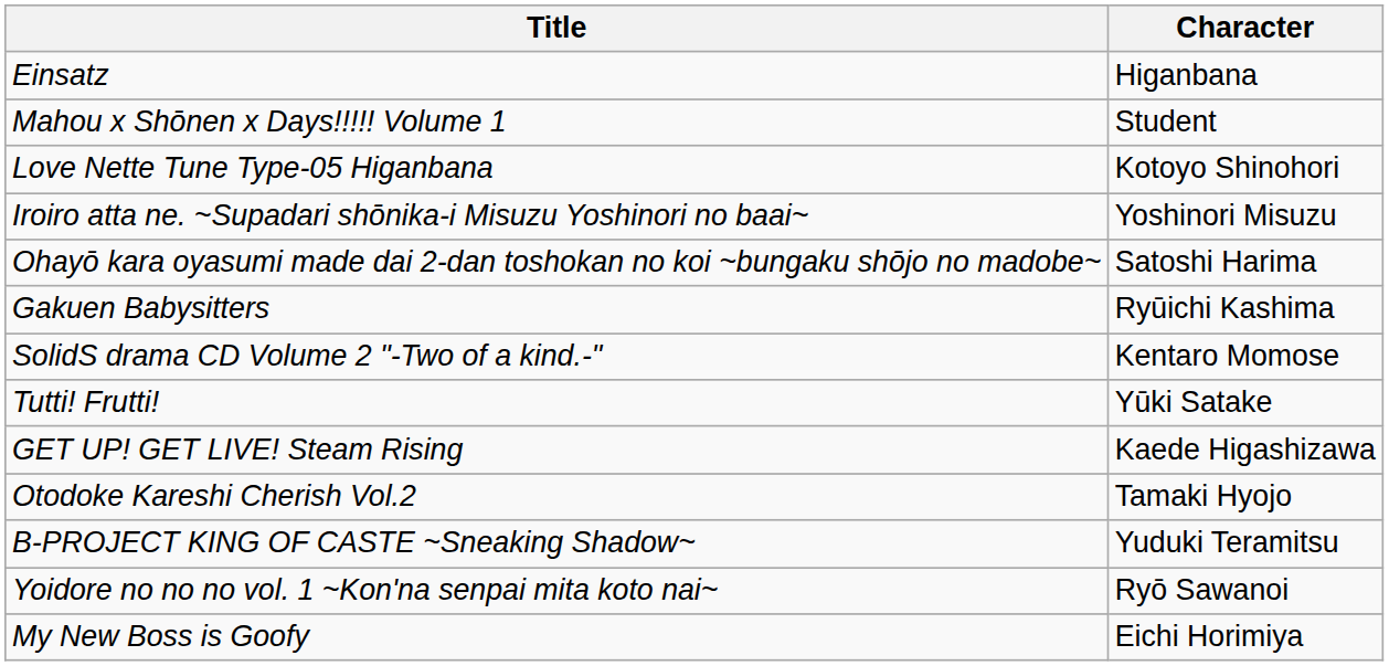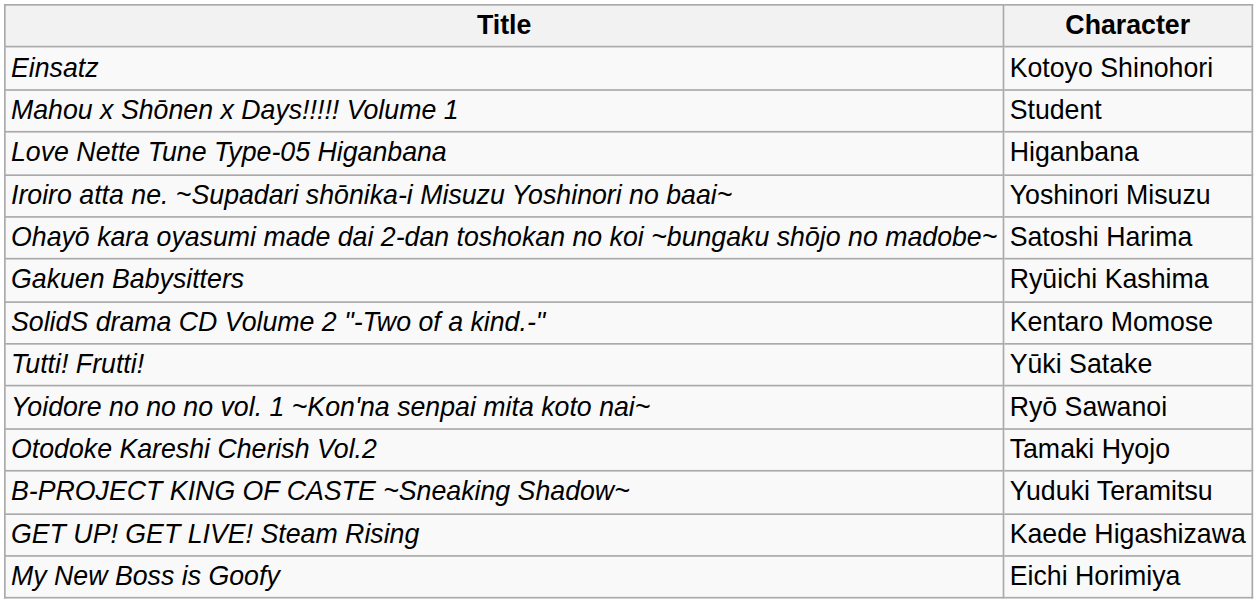Einsatz | Character: Higanbana -> Kotoyo Shinohori
Love Nette Tune Type-05 Higanbana | Character: Kotoyo Shinohori -> Higanbana
rows swapped: Yoidore no no no vol. 1 ~Kon'na senpai mita koto nai~ <-> GET UP! GET LIVE! Steam Rising
